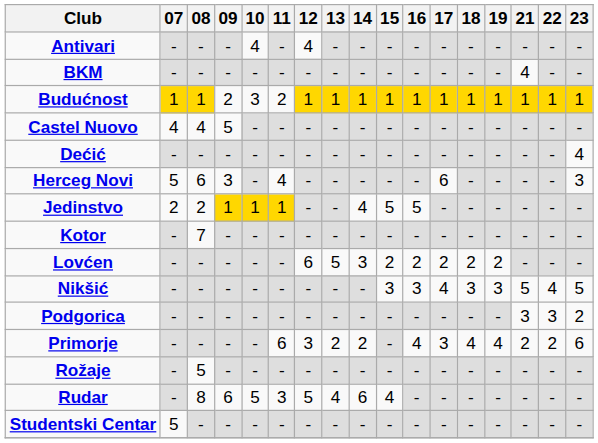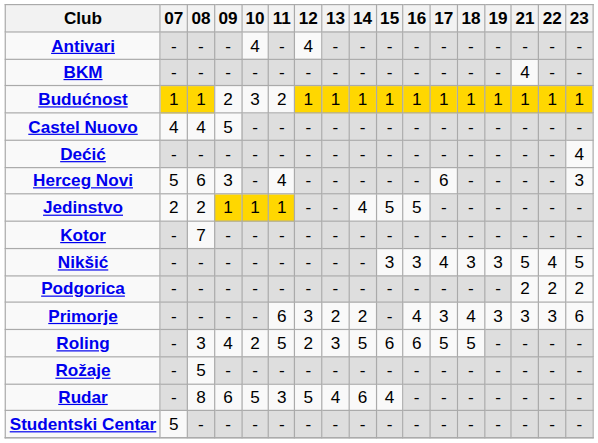- row: Lovćen | - | - | - | - | - | 6 | 5 | 3 | 2 | 2 | 2 | 2 | 2 | - | - | -
Podgorica | 21: 3 -> 2
Podgorica | 22: 3 -> 2
Primorje | 19: 4 -> 3
Primorje | 21: 2 -> 3
Primorje | 22: 2 -> 3
+ row: Roling | - | 3 | 4 | 2 | 5 | 2 | 3 | 5 | 6 | 6 | 5 | 5 | - | - | - | -
